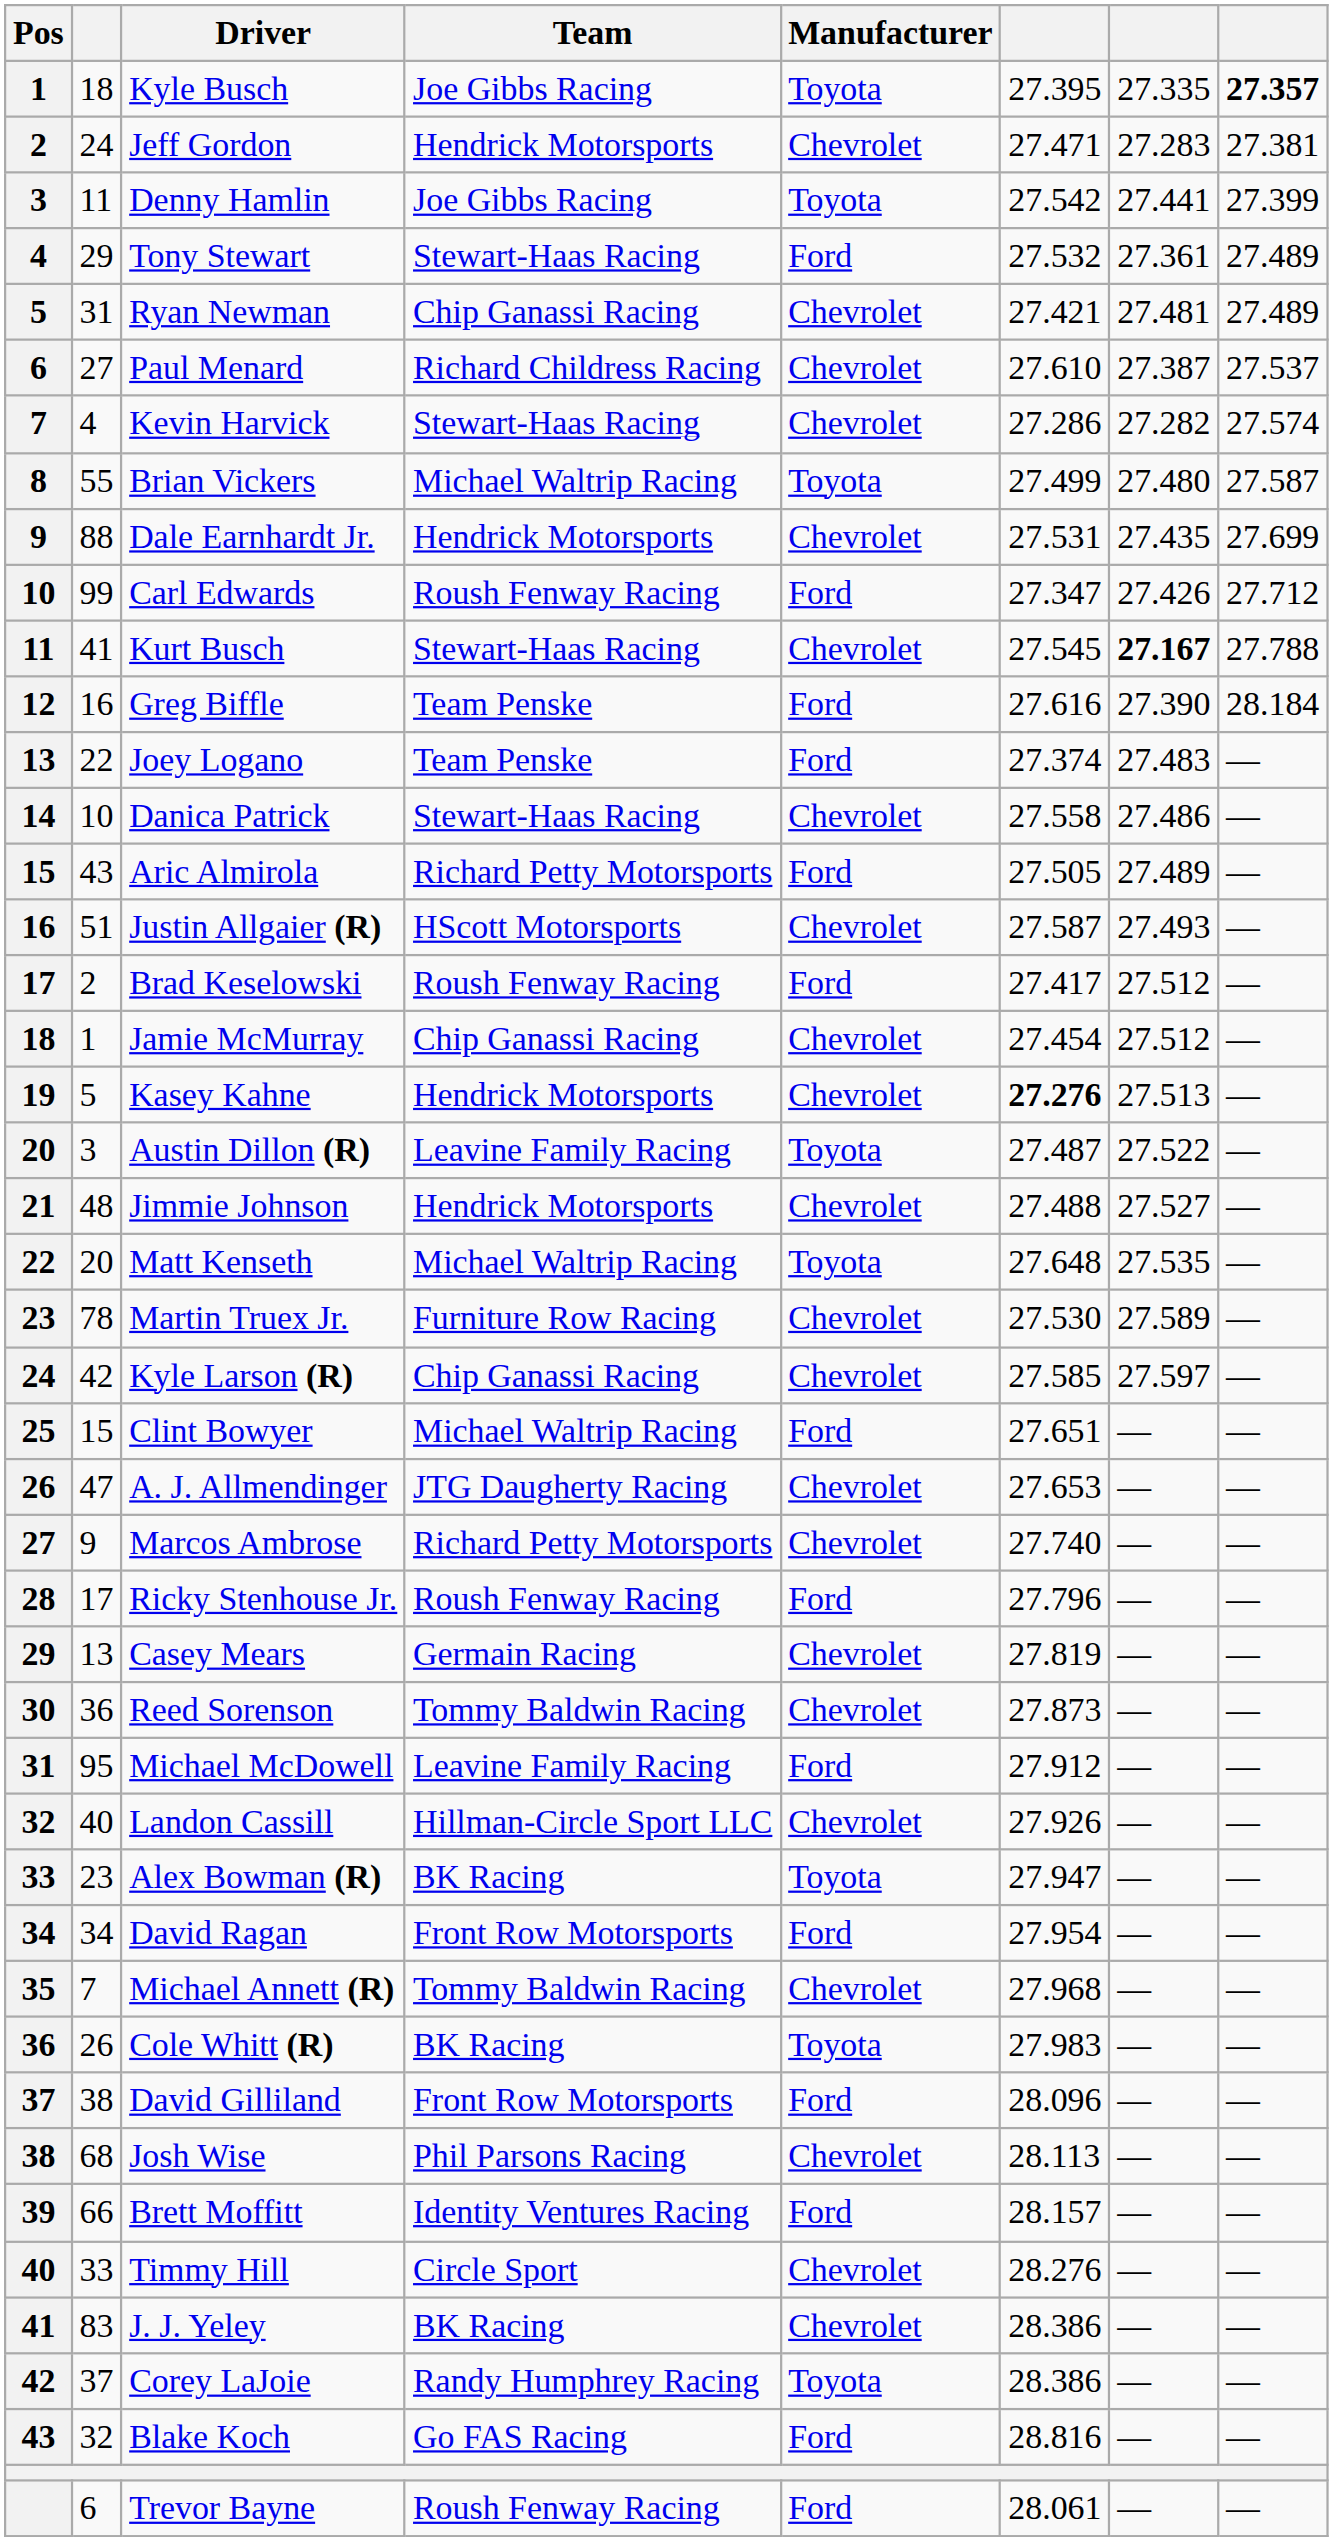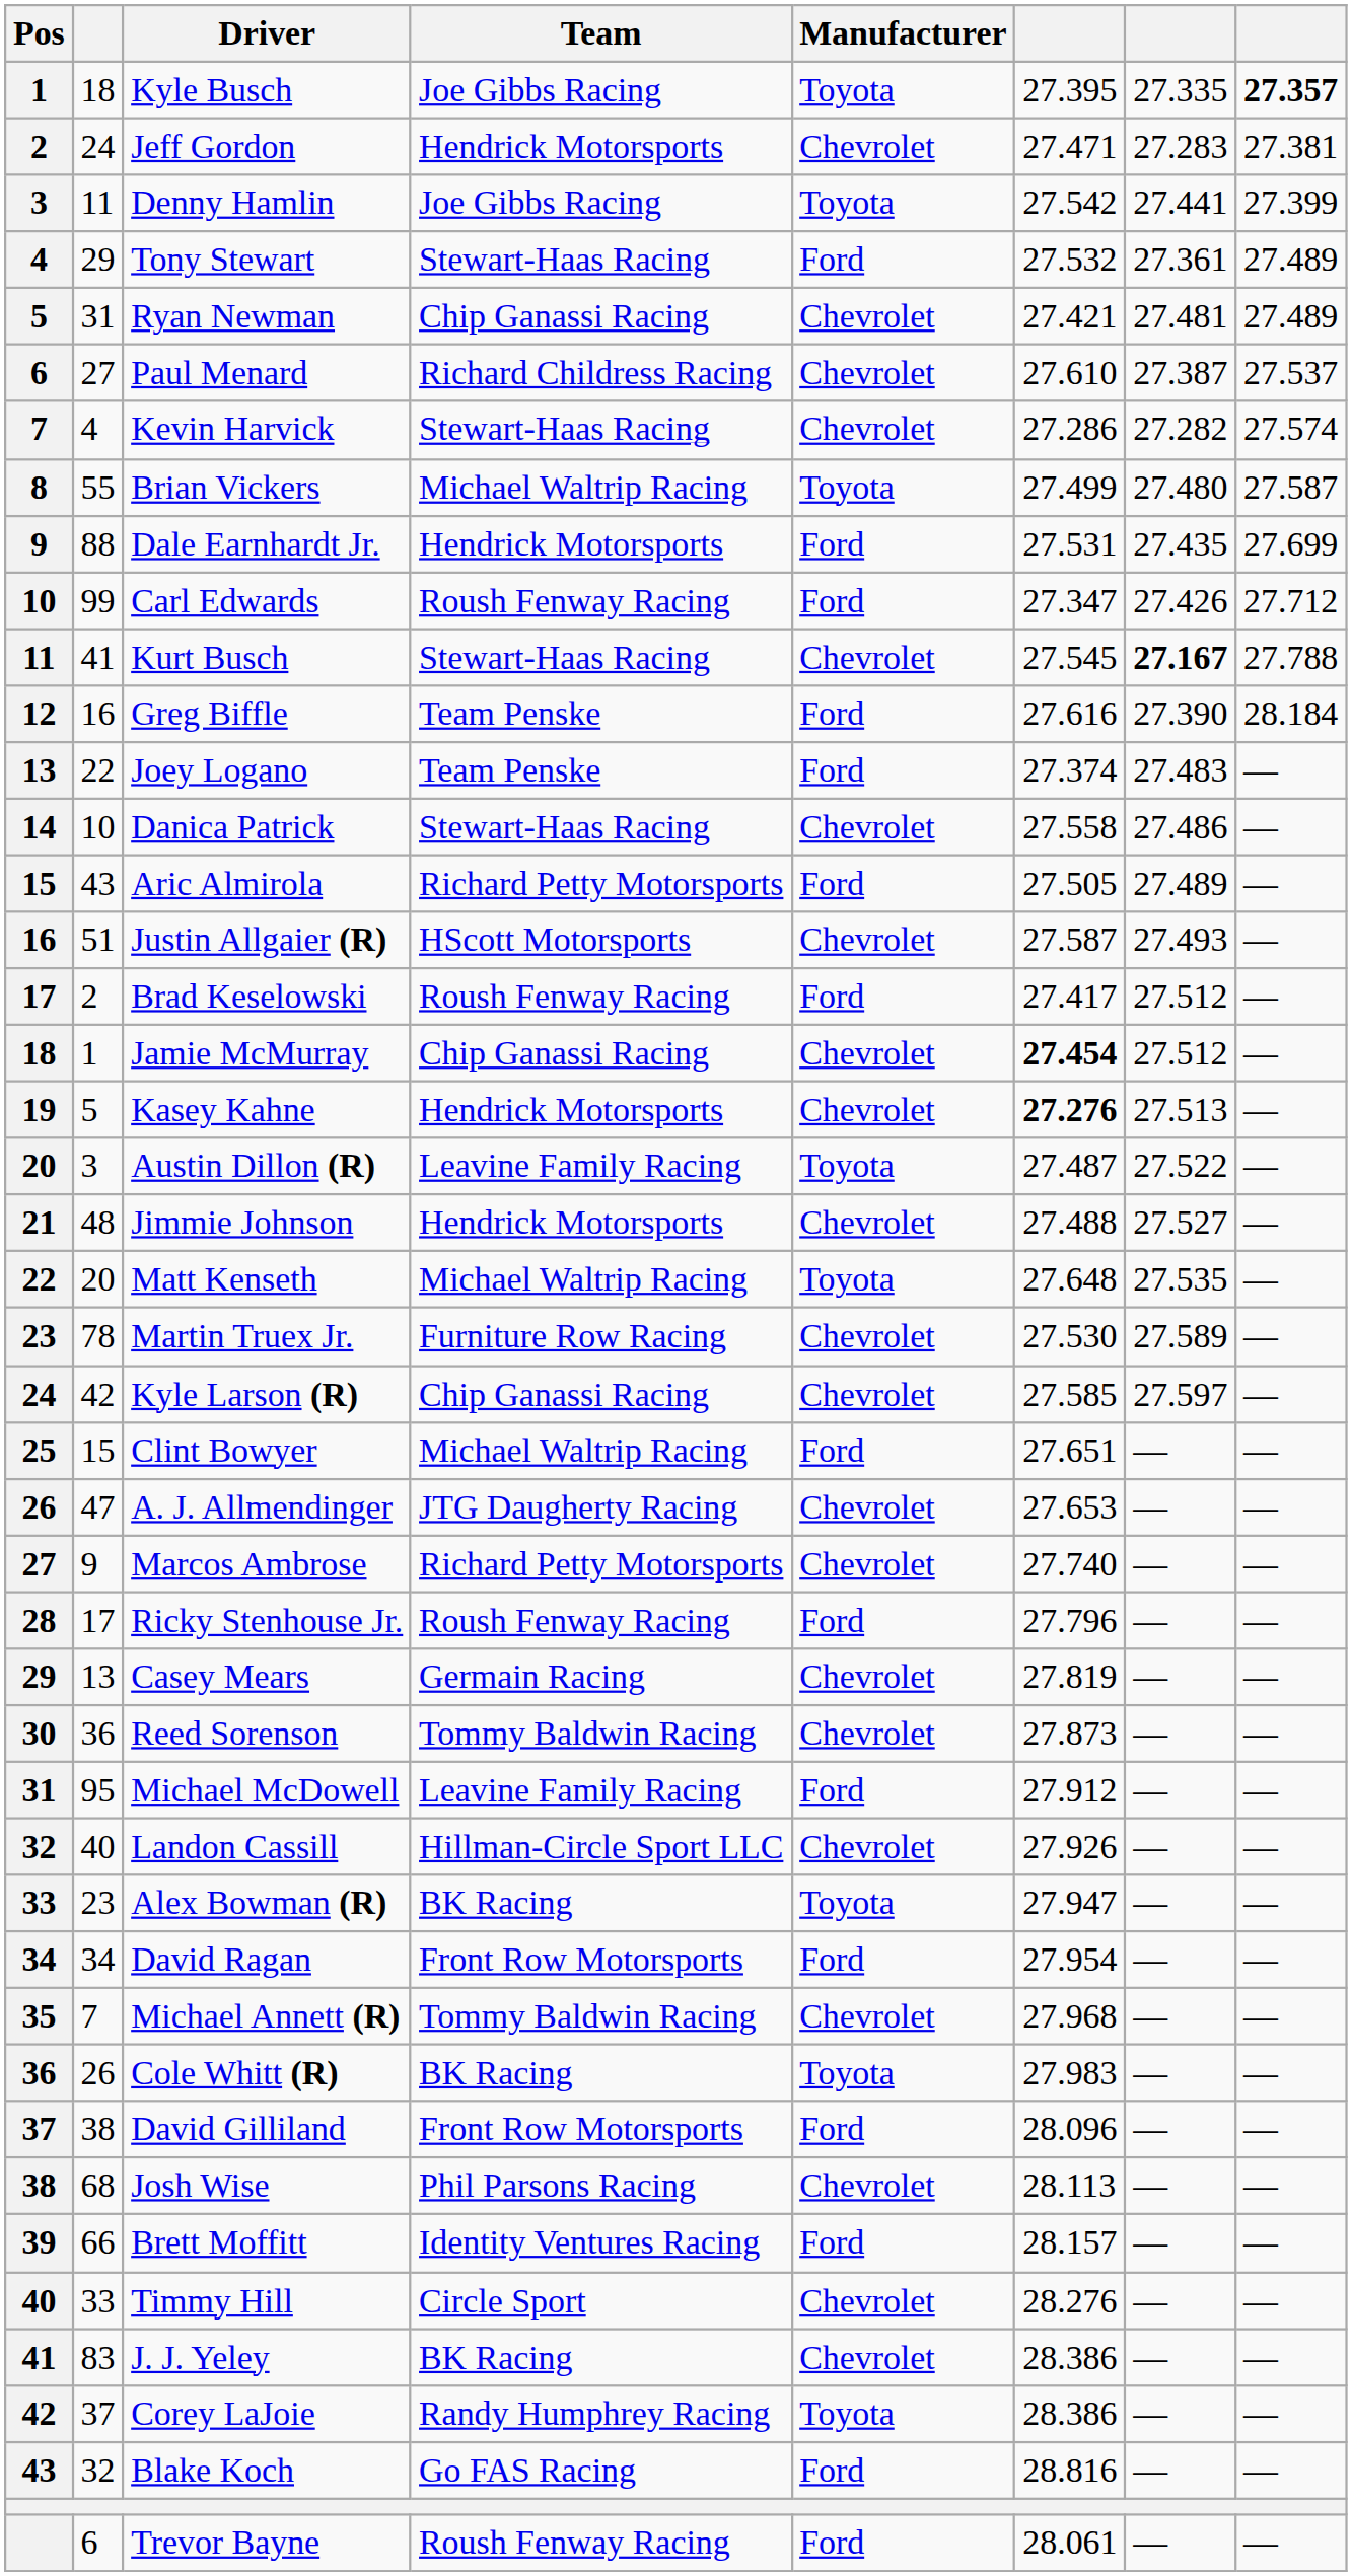Dale Earnhardt Jr. | Manufacturer: Chevrolet -> Ford
Jamie McMurray | column 6: normal -> bold
